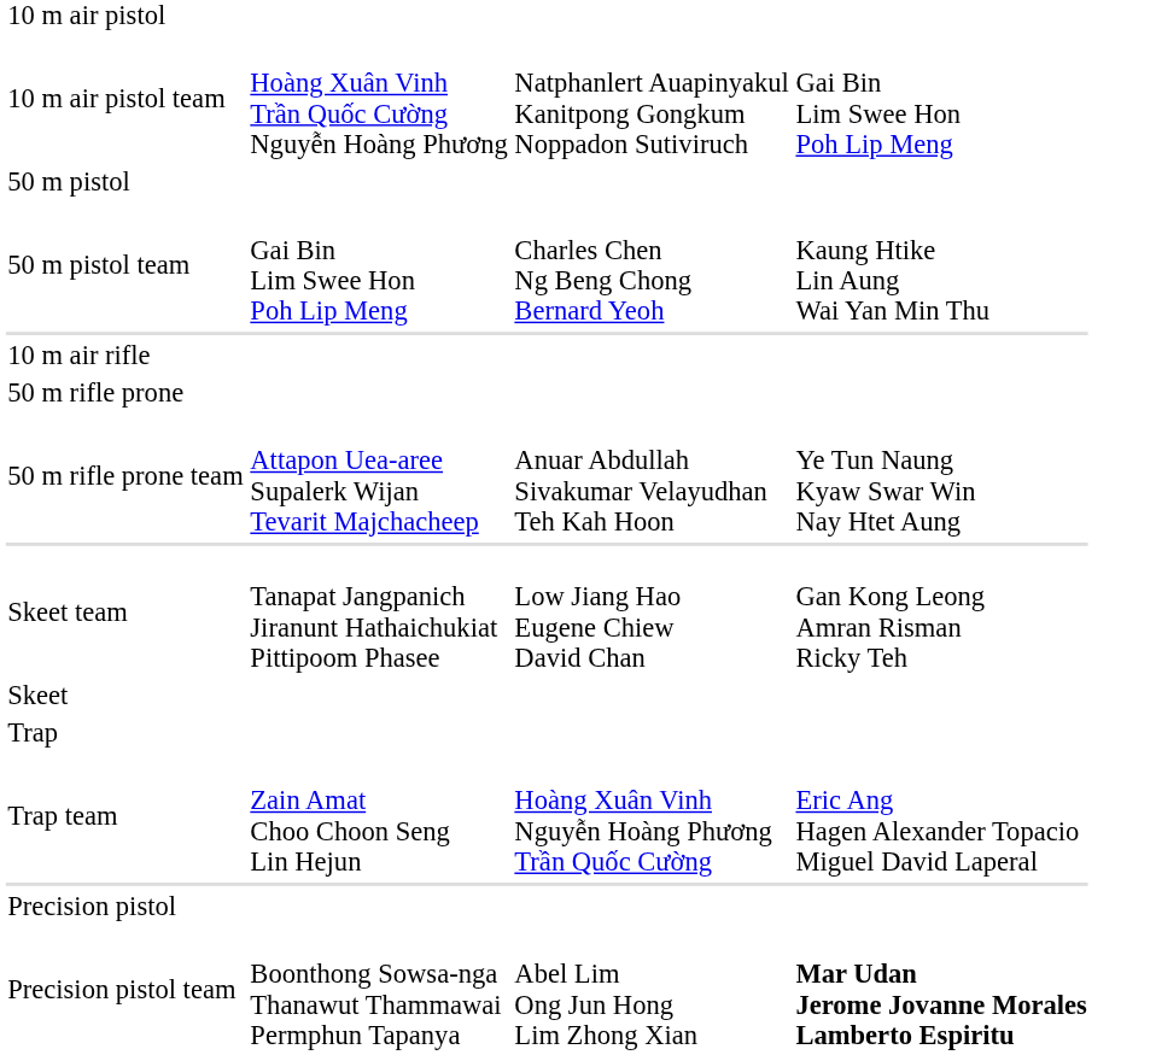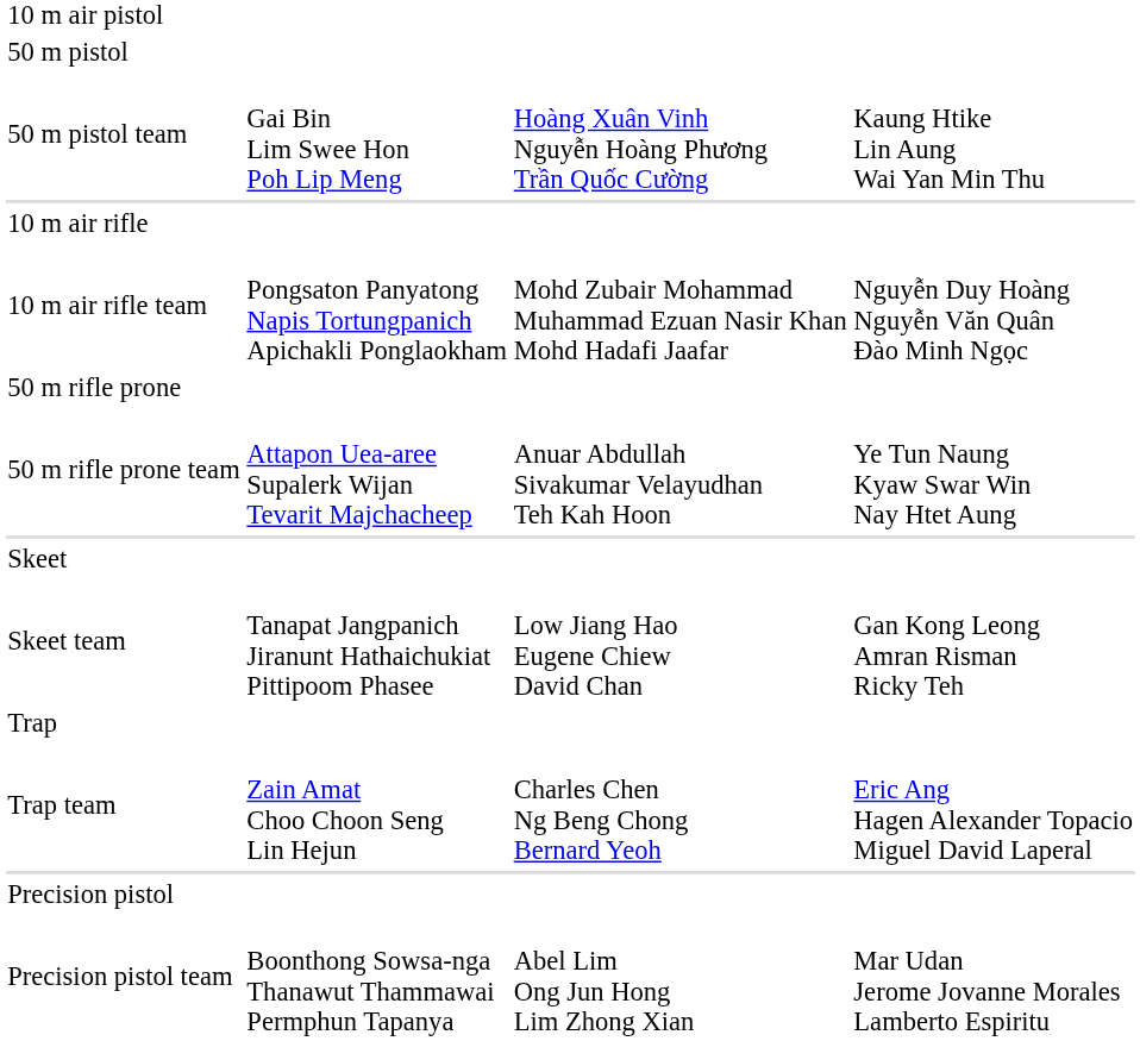- row: 10 m air pistol team | Hoàng Xuân Vinh Trần Quốc Cường Nguyễn Hoàng Phương | Natphanlert Auapinyakul Kanitpong Gongkum Noppadon Sutiviruch | Gai Bin Lim Swee Hon Poh Lip Meng
50 m pistol team | column 3: Charles Chen Ng Beng Chong Bernard Yeoh -> Hoàng Xuân Vinh Nguyễn Hoàng Phương Trần Quốc Cường
+ row: 10 m air rifle team | Pongsaton Panyatong Napis Tortungpanich Apichakli Ponglaokham | Mohd Zubair Mohammad Muhammad Ezuan Nasir Khan Mohd Hadafi Jaafar | Nguyễn Duy Hoàng Nguyễn Văn Quân Đào Minh Ngọc
rows swapped: Skeet <-> Skeet team
Trap team | column 3: Hoàng Xuân Vinh Nguyễn Hoàng Phương Trần Quốc Cường -> Charles Chen Ng Beng Chong Bernard Yeoh
Precision pistol team | column 4: bold -> normal
